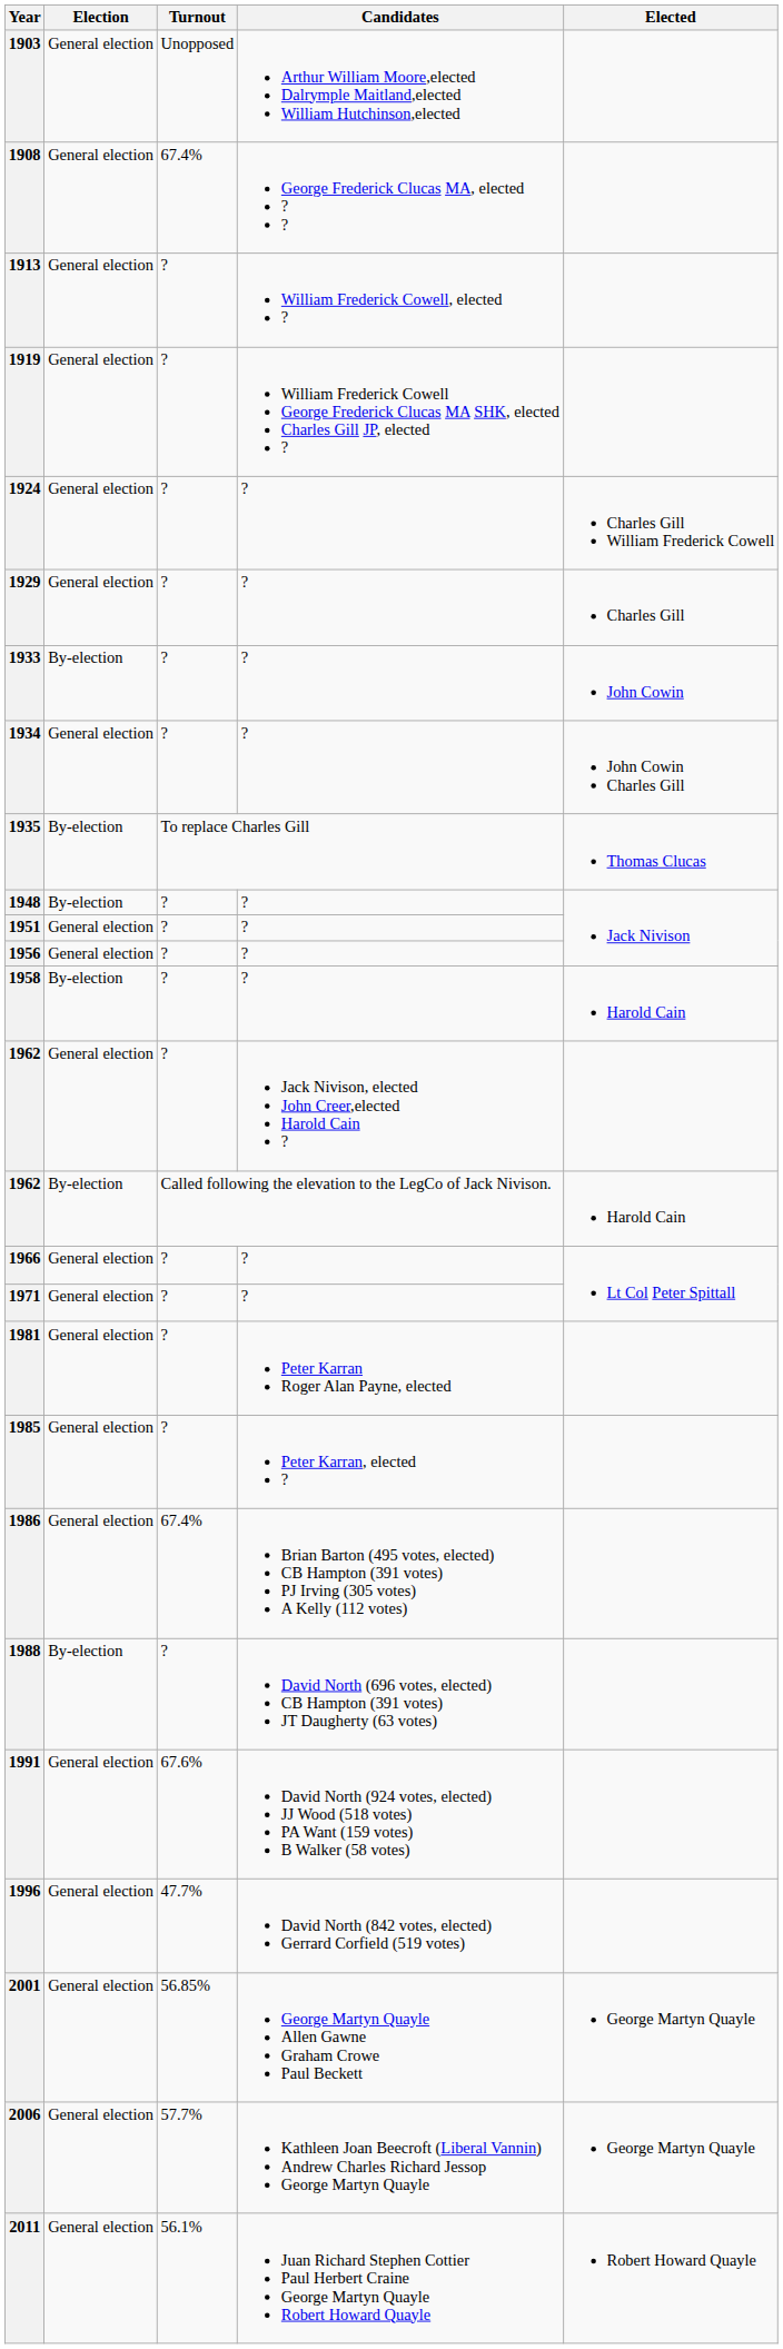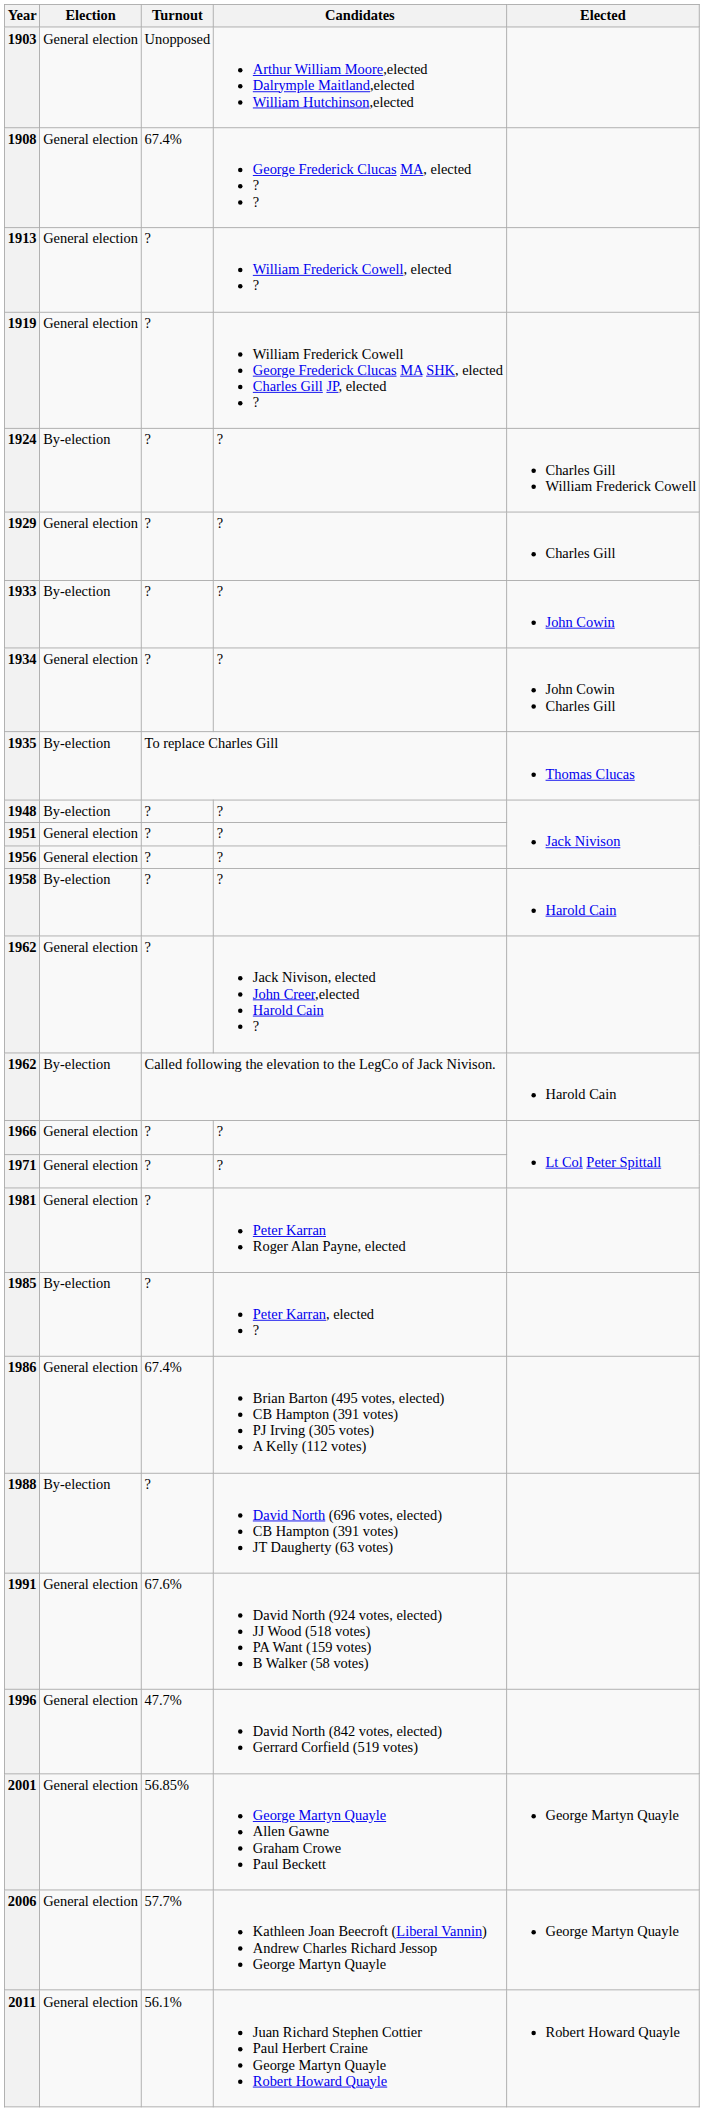1924 | Election: General election -> By-election
1985 | Election: General election -> By-election
